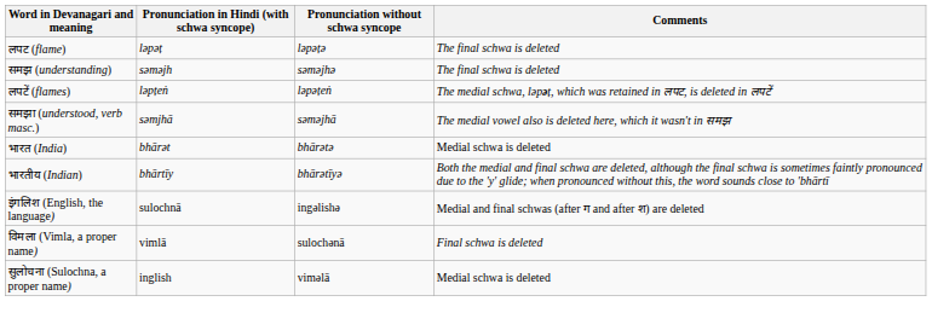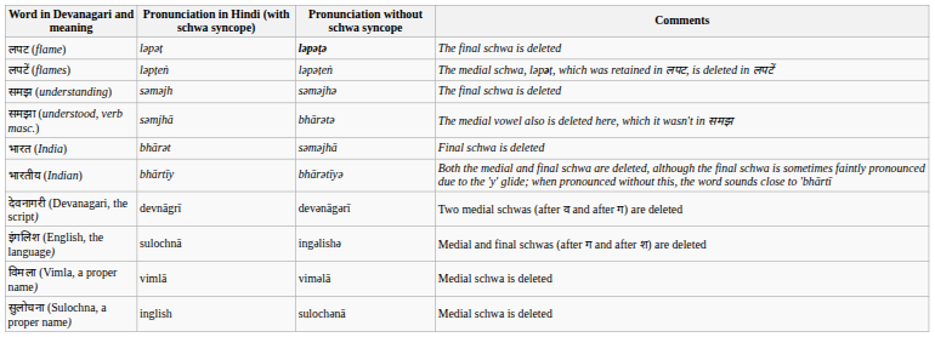लपट (flame) | Pronunciation without schwa syncope: normal -> bold
rows swapped: लपटें (flames) <-> समझ (understanding)
समझा (understood, verb masc.) | Pronunciation without schwa syncope: səməjhā -> bhārətə
भारत (India) | Pronunciation without schwa syncope: bhārətə -> səməjhā
भारत (India) | Comments: Medial schwa is deleted -> Final schwa is deleted
+ row: देवनागरी (Devanagari, the script) | devnāgrī | devənāgərī | Two medial schwas (after व and after ग) are deleted
विमला (Vimla, a proper name) | Pronunciation without schwa syncope: sulochənā -> viməlā
विमला (Vimla, a proper name) | Comments: Final schwa is deleted -> Medial schwa is deleted
सुलोचना (Sulochna, a proper name) | Pronunciation without schwa syncope: viməlā -> sulochənā
